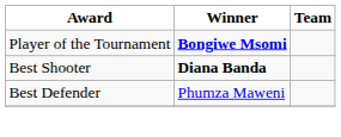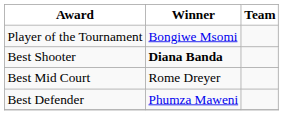Player of the Tournament | Winner: bold -> normal
+ row: Best Mid Court | Rome Dreyer
